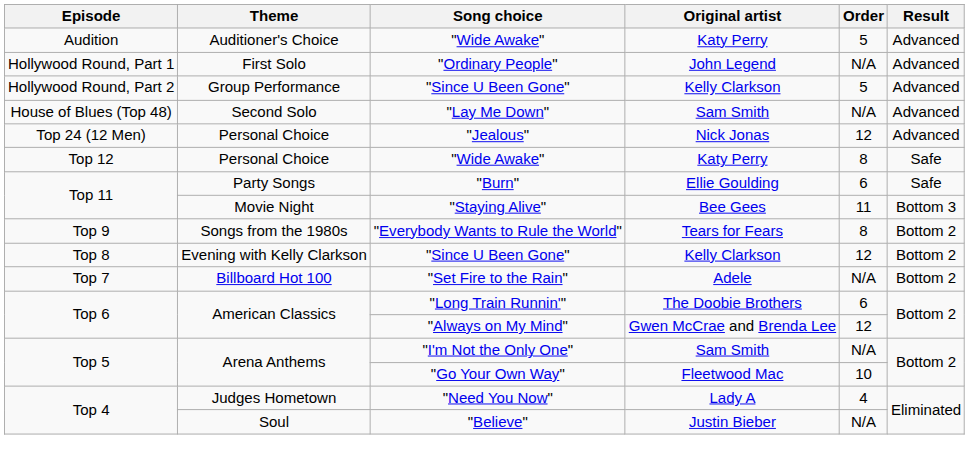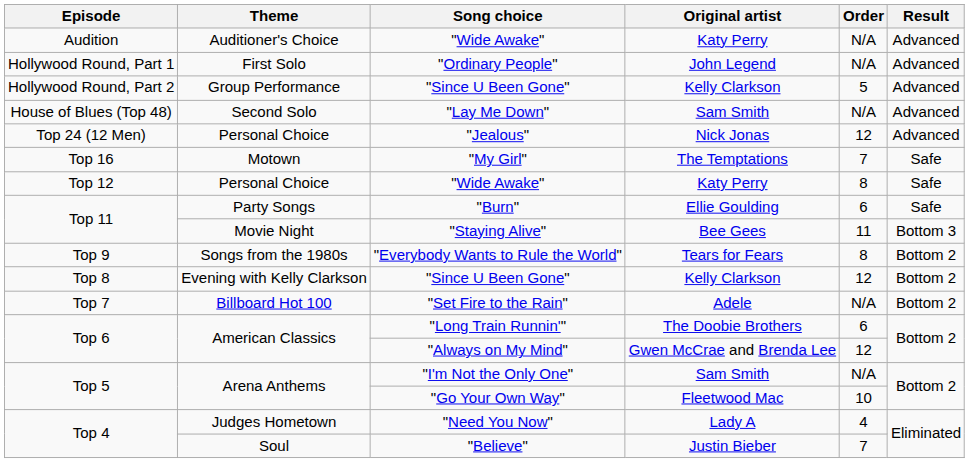Auditioner's Choice / "Wide Awake" | Order: 5 -> N/A
+ row: Top 16 | Motown | "My Girl" | The Temptations | 7 | Safe
"Believe" | Order: N/A -> 7
